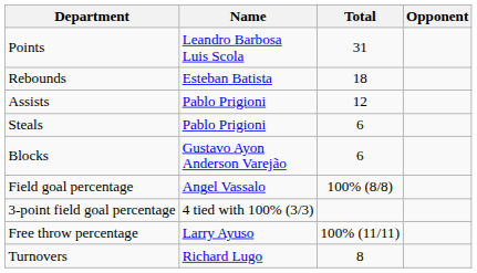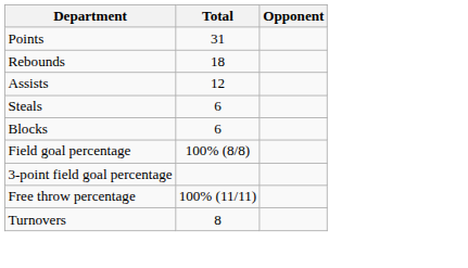- column: Name | Leandro Barbosa Luis Scola | Esteban Batista | Pablo Prigioni | Pablo Prigioni | Gustavo Ayon Anderson Varejão | Angel Vassalo | 4 tied with 100% (3/3) | Larry Ayuso | Richard Lugo
